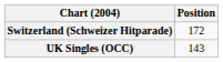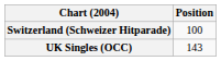Switzerland (Schweizer Hitparade) | Position: 172 -> 100
